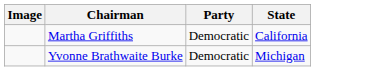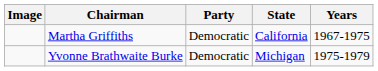+ column: Years | 1967-1975 | 1975-1979
